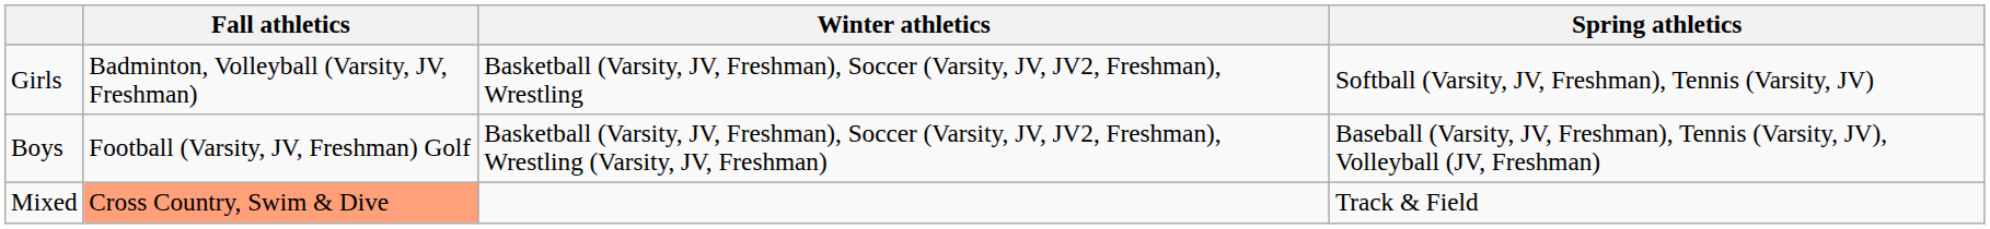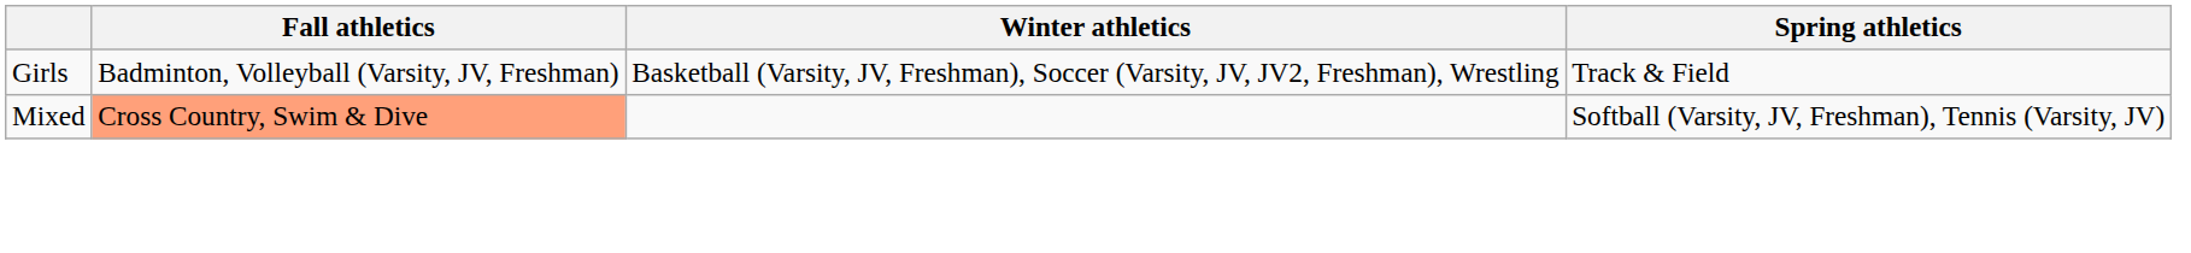Girls | Spring athletics: Softball (Varsity, JV, Freshman), Tennis (Varsity, JV) -> Track & Field
- row: Boys | Football (Varsity, JV, Freshman) Golf | Basketball (Varsity, JV, Freshman), Soccer (Varsity, JV, JV2, Freshman), Wrestling (Varsity, JV, Freshman) | Baseball (Varsity, JV, Freshman), Tennis (Varsity, JV), Volleyball (JV, Freshman)
Mixed | Spring athletics: Track & Field -> Softball (Varsity, JV, Freshman), Tennis (Varsity, JV)
